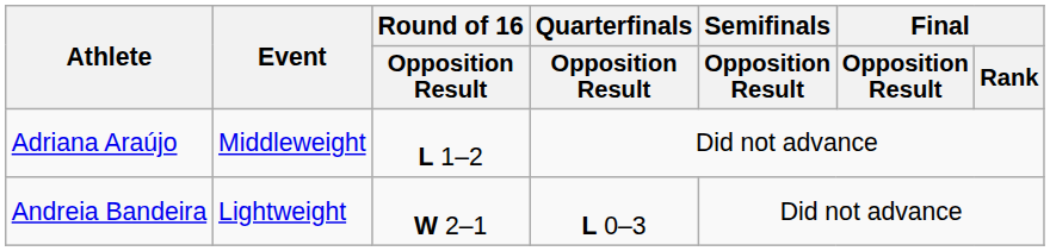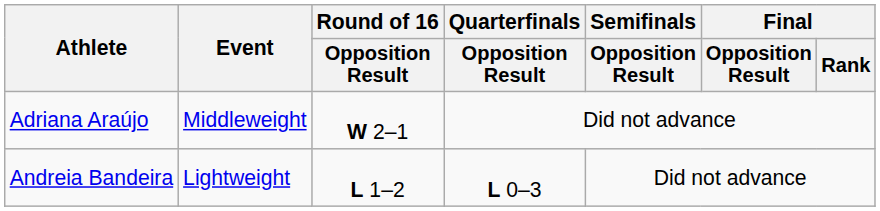Adriana Araújo | Round of 16 / Opposition Result: L 1–2 -> W 2–1
Andreia Bandeira | Round of 16 / Opposition Result: W 2–1 -> L 1–2
